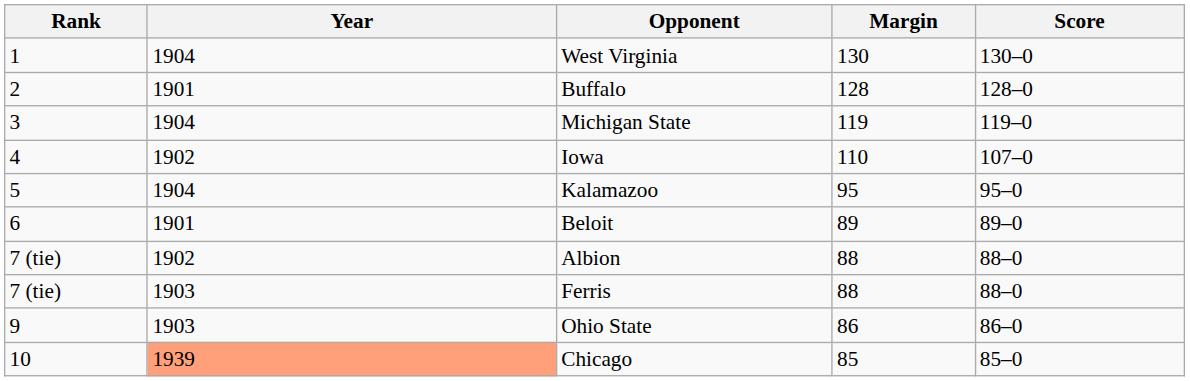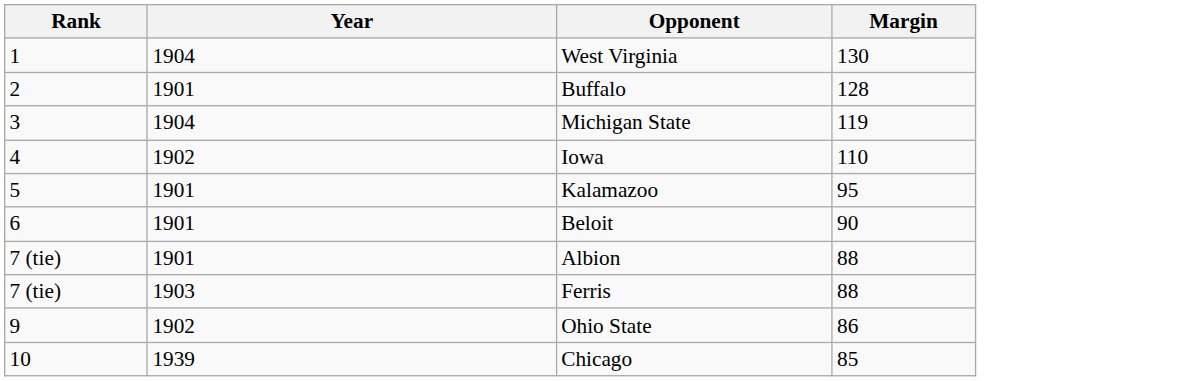- column: Score | 130–0 | 128–0 | 119–0 | 107–0 | 95–0 | 89–0 | 88–0 | 88–0 | 86–0 | 85–0
Kalamazoo | Year: 1904 -> 1901
Beloit | Margin: 89 -> 90
Albion | Year: 1902 -> 1901
Ohio State | Year: 1903 -> 1902
Chicago | Year: lightsalmon background -> no background
